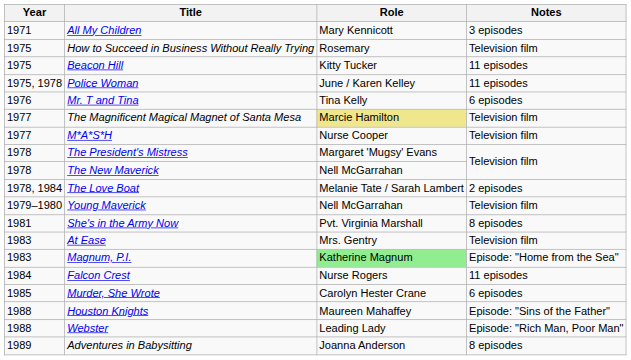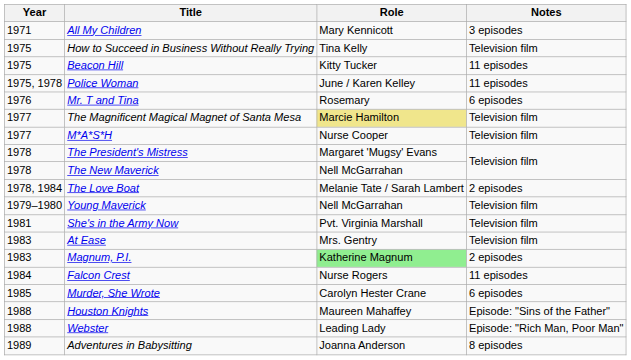How to Succeed in Business Without Really Trying | Role: Rosemary -> Tina Kelly
Mr. T and Tina | Role: Tina Kelly -> Rosemary
She's in the Army Now | Notes: 8 episodes -> Television film
Magnum, P.I. | Notes: Episode: "Home from the Sea" -> 2 episodes
